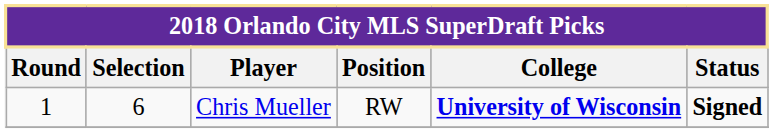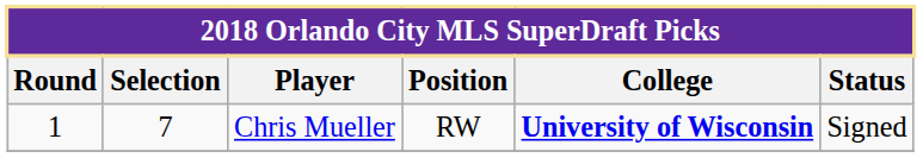Chris Mueller | Selection: 6 -> 7
Chris Mueller | Status: bold -> normal
